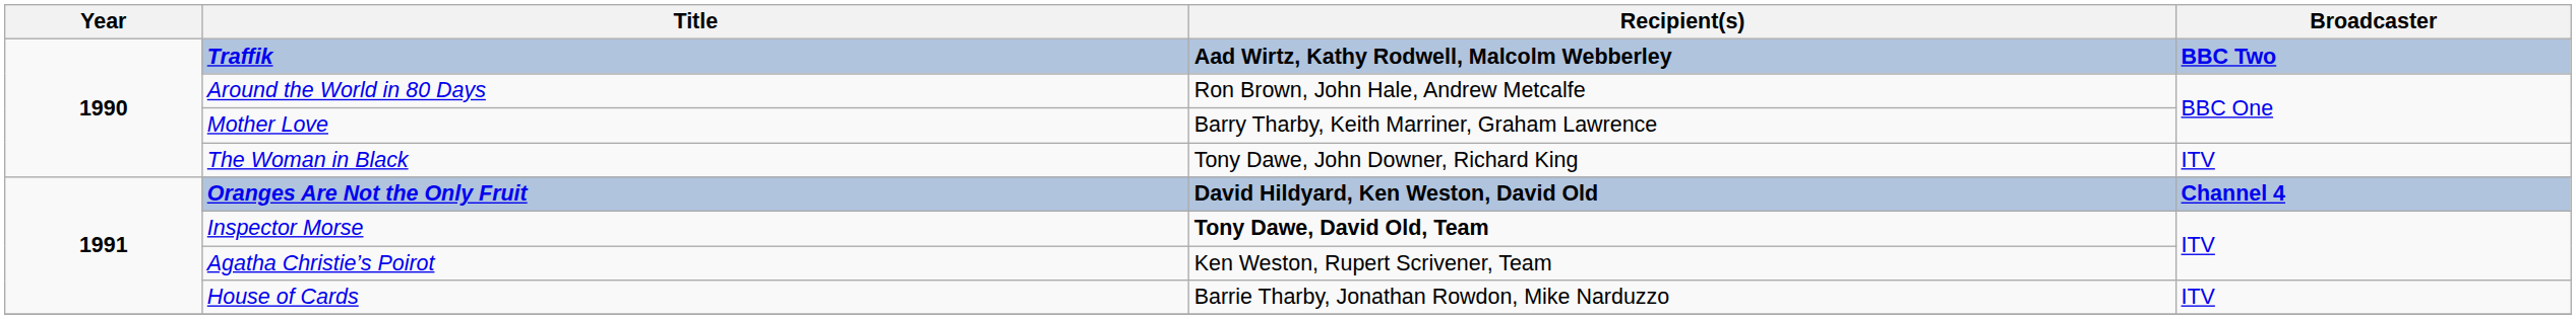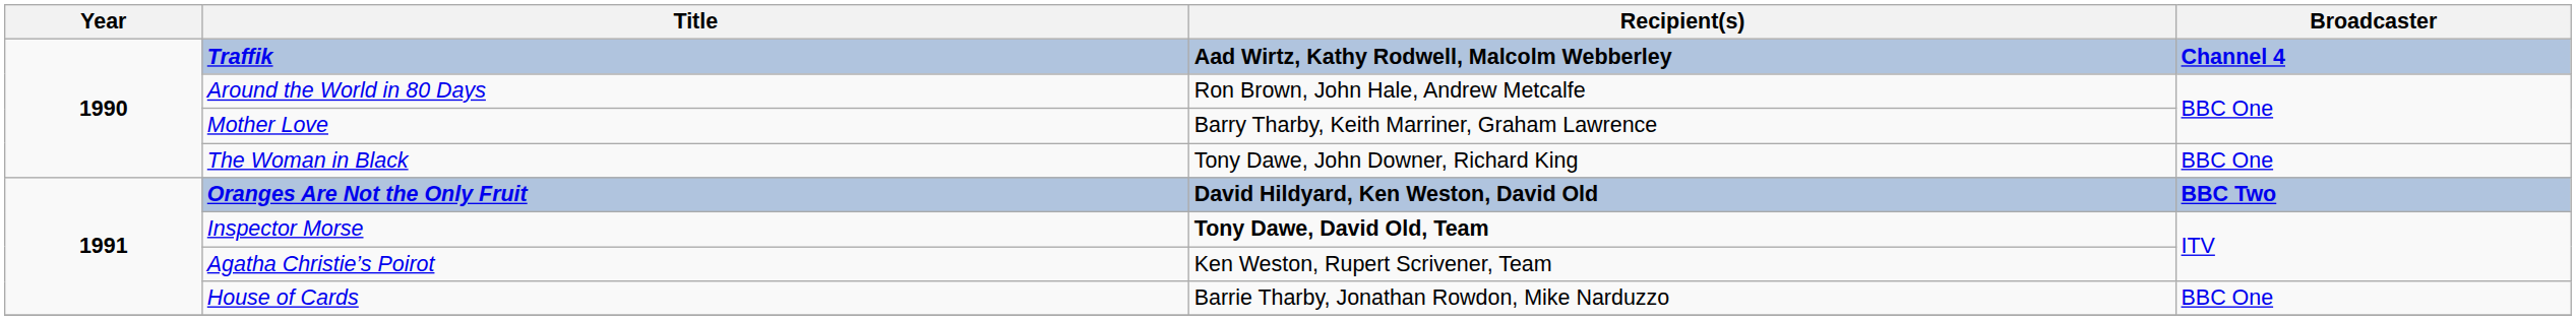Traffik | Broadcaster: BBC Two -> Channel 4
The Woman in Black | Broadcaster: ITV -> BBC One
Oranges Are Not the Only Fruit | Broadcaster: Channel 4 -> BBC Two
House of Cards | Broadcaster: ITV -> BBC One
